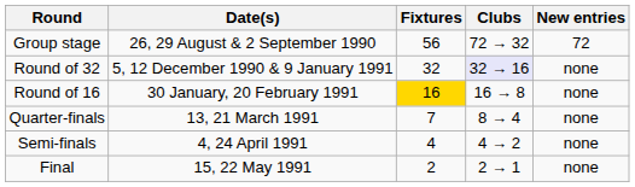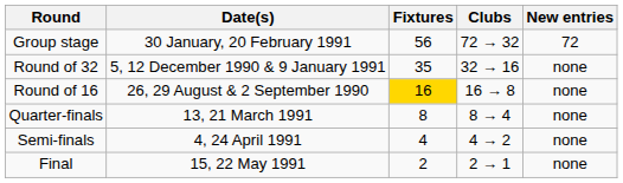Group stage | Date(s): 26, 29 August & 2 September 1990 -> 30 January, 20 February 1991
Round of 32 | Fixtures: 32 -> 35
Round of 32 | Clubs: lavender background -> no background
Round of 16 | Date(s): 30 January, 20 February 1991 -> 26, 29 August & 2 September 1990
Quarter-finals | Fixtures: 7 -> 8
